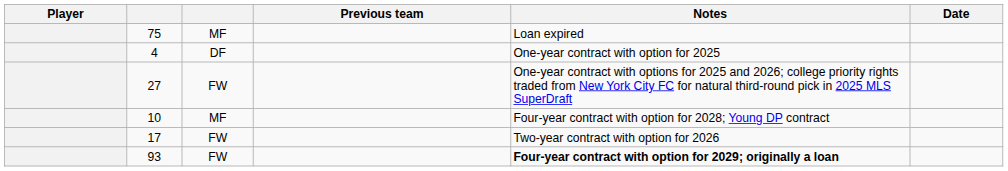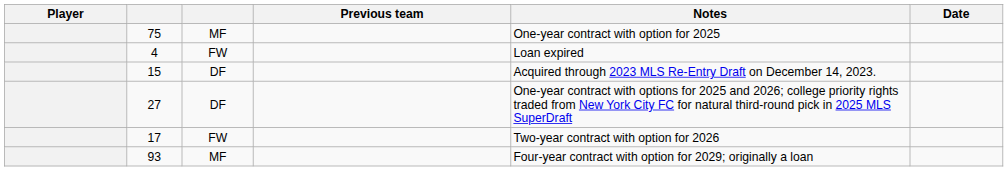75 | Notes: Loan expired -> One-year contract with option for 2025
4 | column 3: DF -> FW
4 | Notes: One-year contract with option for 2025 -> Loan expired
+ row: 15 | DF | Acquired through 2023 MLS Re-Entry Draft on December 14, 2023.
27 | column 3: FW -> DF
- row: 10 | MF | Four-year contract with option for 2028; Young DP contract
93 | column 3: FW -> MF
93 | Notes: bold -> normal
